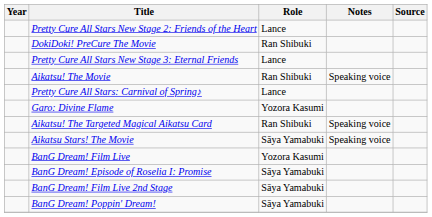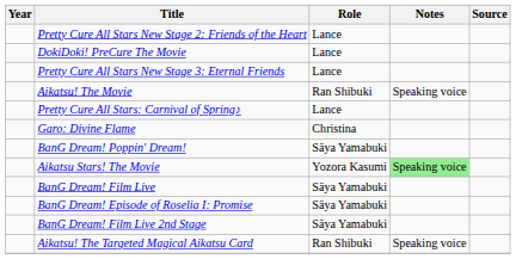DokiDoki! PreCure The Movie | Role: Ran Shibuki -> Lance
Garo: Divine Flame | Role: Yozora Kasumi -> Christina
rows swapped: Aikatsu! The Targeted Magical Aikatsu Card <-> BanG Dream! Poppin' Dream!
Aikatsu Stars! The Movie | Role: Sāya Yamabuki -> Yozora Kasumi
Aikatsu Stars! The Movie | Notes: no background -> lightgreen background
BanG Dream! Film Live | Role: Yozora Kasumi -> Sāya Yamabuki
